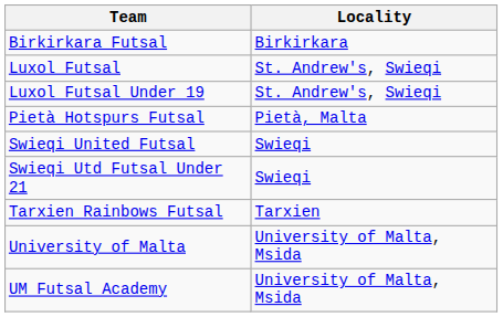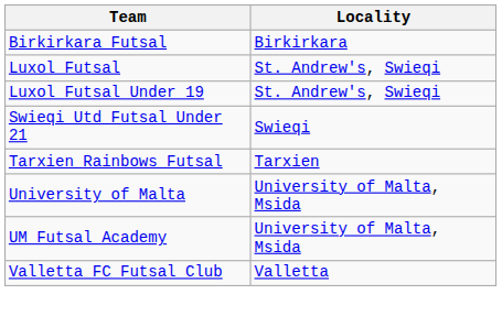- row: Pietà Hotspurs Futsal | Pietà, Malta
- row: Swieqi United Futsal | Swieqi
+ row: Valletta FC Futsal Club | Valletta
